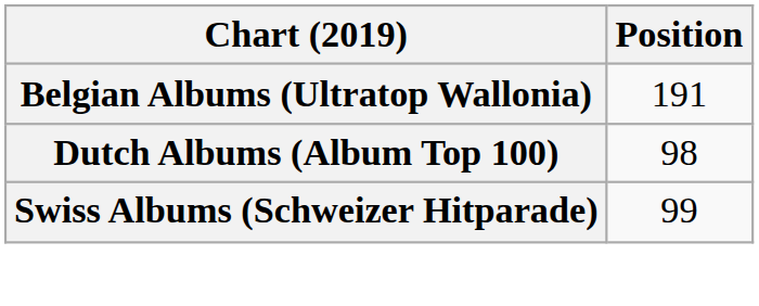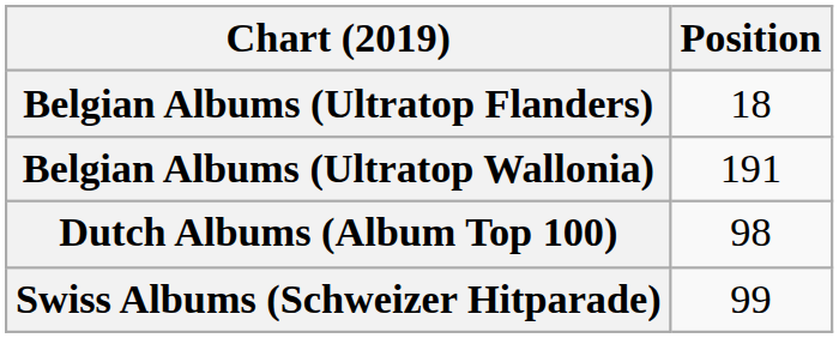+ row: Belgian Albums (Ultratop Flanders) | 18
